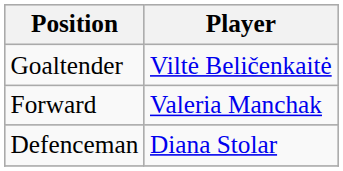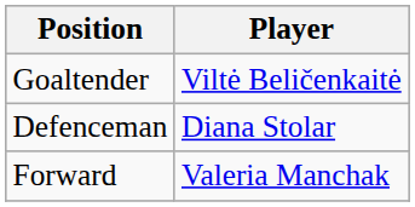rows swapped: Defenceman <-> Forward
